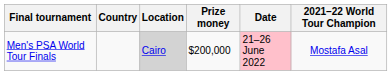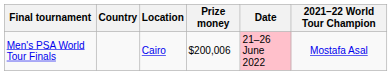Men's PSA World Tour Finals | Location: lightgrey background -> no background
Men's PSA World Tour Finals | Prize money: $200,000 -> $200,006
